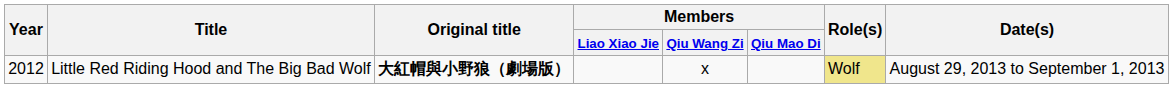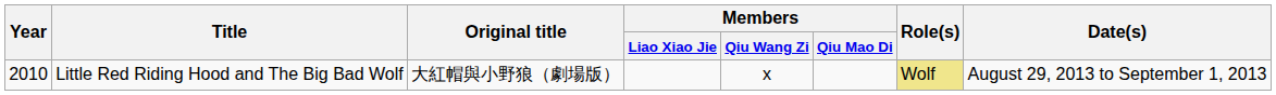Little Red Riding Hood and The Big Bad Wolf | Year: 2012 -> 2010
Little Red Riding Hood and The Big Bad Wolf | Original title: bold -> normal
